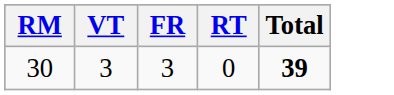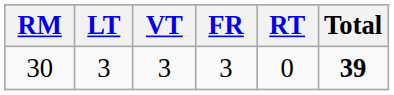+ column: LT | 3
